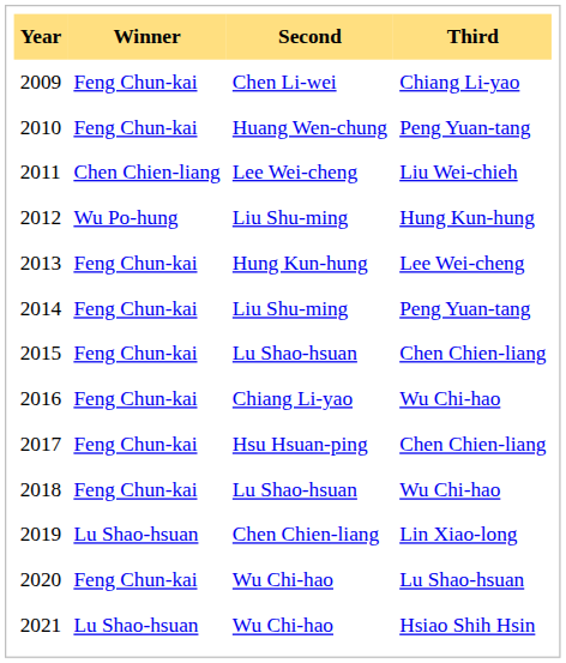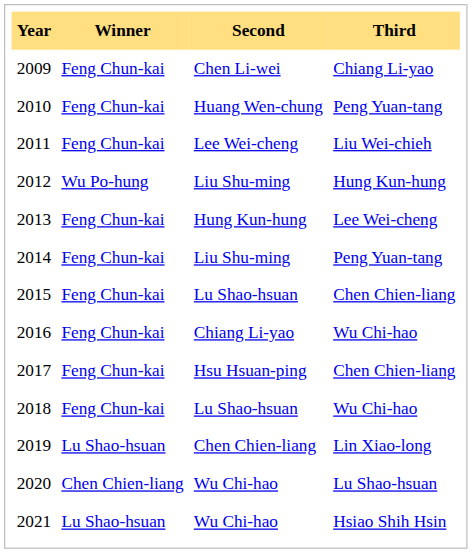2011 | Winner: Chen Chien-liang -> Feng Chun-kai
2020 | Winner: Feng Chun-kai -> Chen Chien-liang
